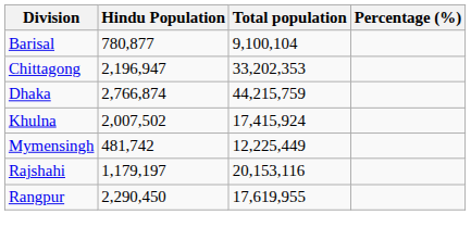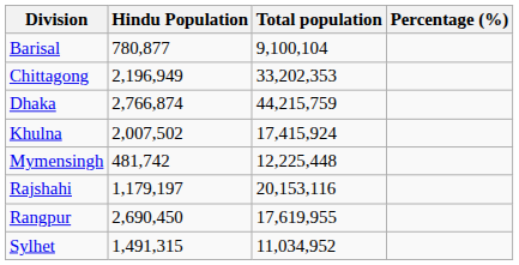Chittagong | Hindu Population: 2,196,947 -> 2,196,949
Mymensingh | Total population: 12,225,449 -> 12,225,448
Rangpur | Hindu Population: 2,290,450 -> 2,690,450
+ row: Sylhet | 1,491,315 | 11,034,952
